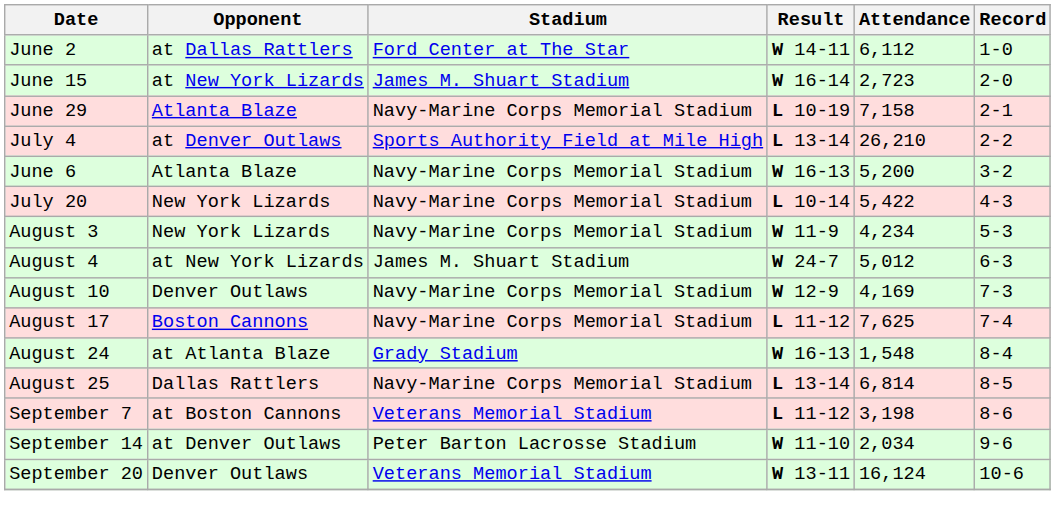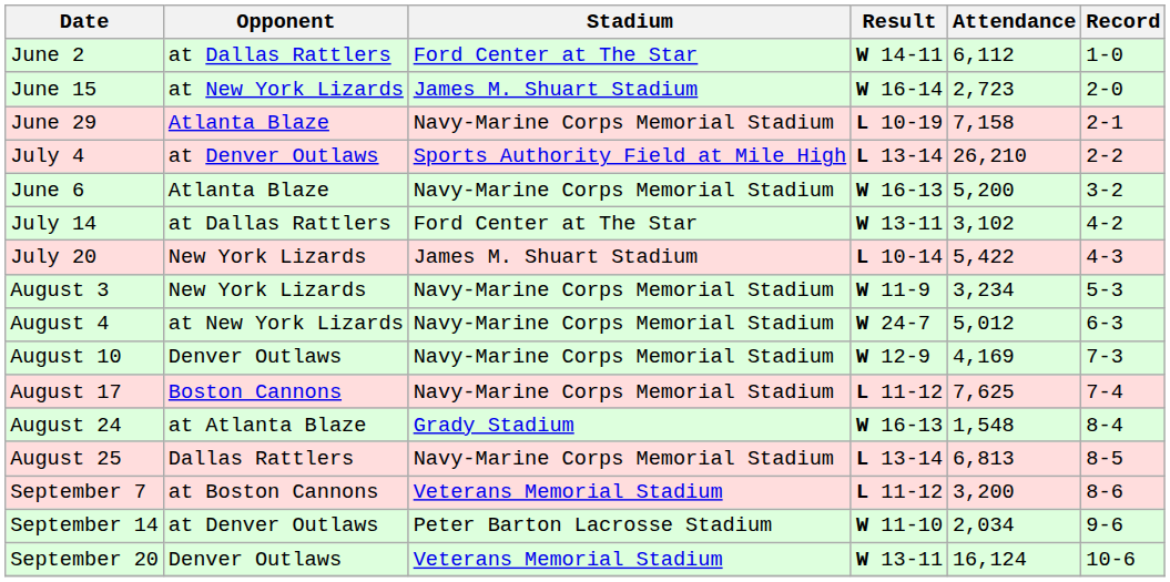+ row: July 14 | at Dallas Rattlers | Ford Center at The Star | W 13-11 | 3,102 | 4-2
July 20 | Stadium: Navy-Marine Corps Memorial Stadium -> James M. Shuart Stadium
August 3 | Attendance: 4,234 -> 3,234
August 4 | Stadium: James M. Shuart Stadium -> Navy-Marine Corps Memorial Stadium
August 25 | Attendance: 6,814 -> 6,813
September 7 | Attendance: 3,198 -> 3,200
